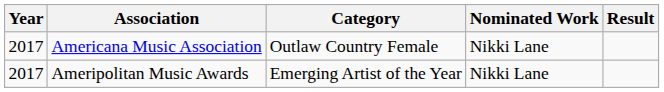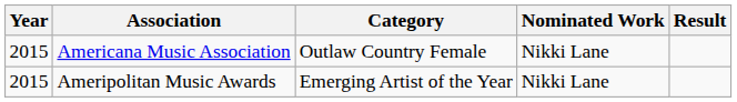Americana Music Association | Year: 2017 -> 2015
Ameripolitan Music Awards | Year: 2017 -> 2015
